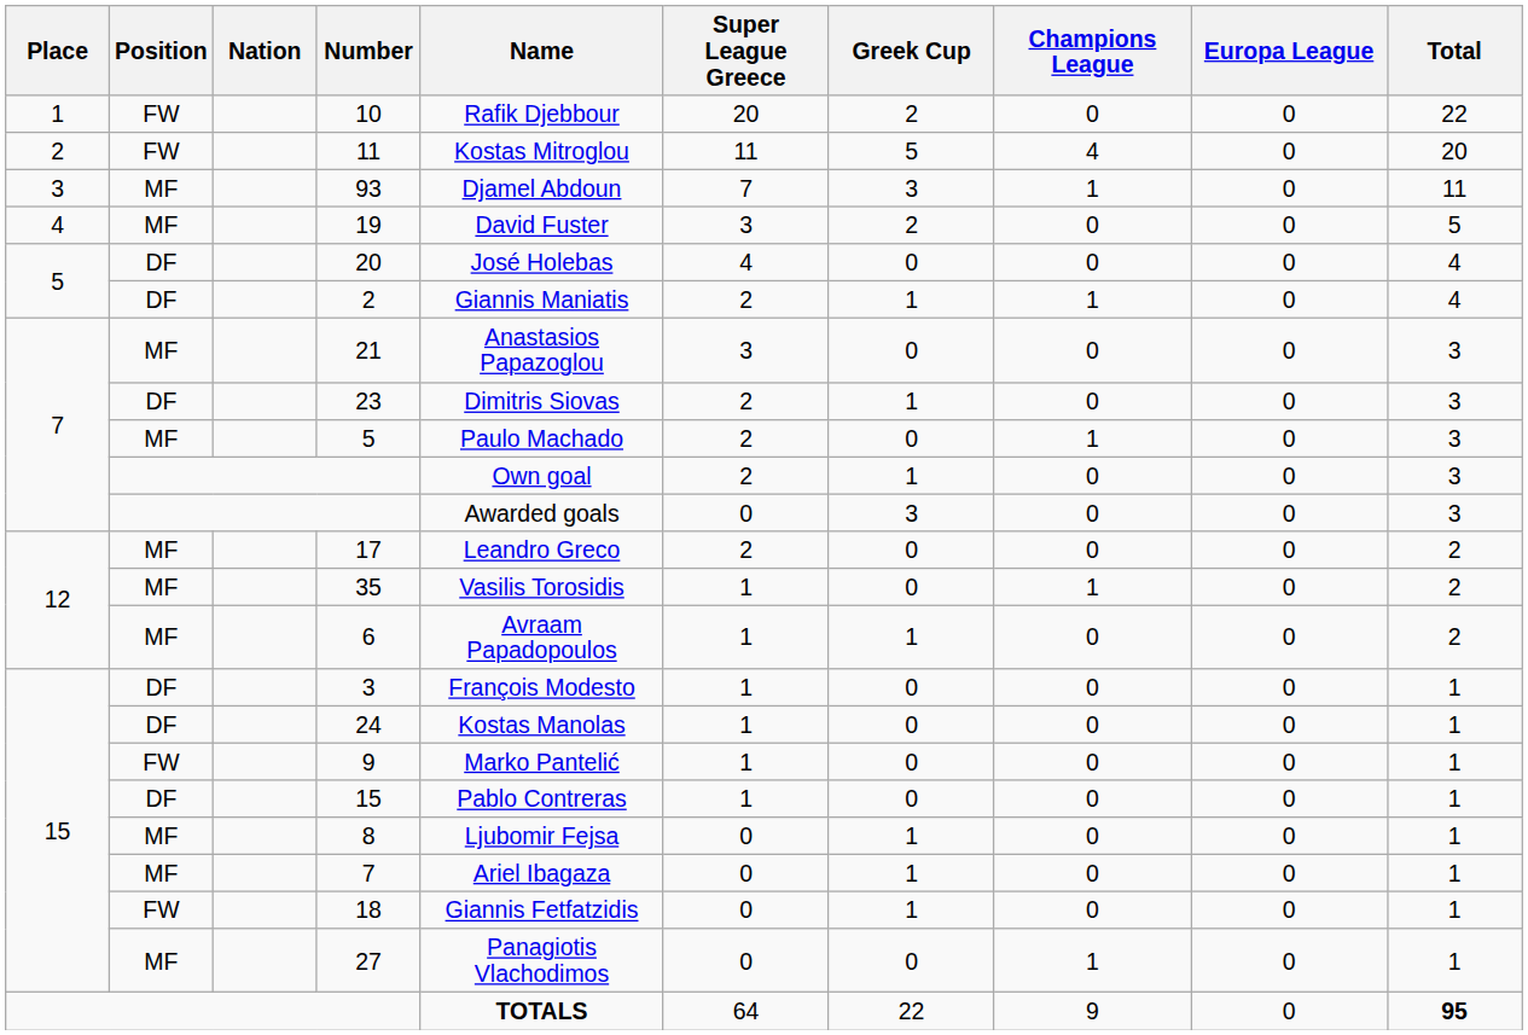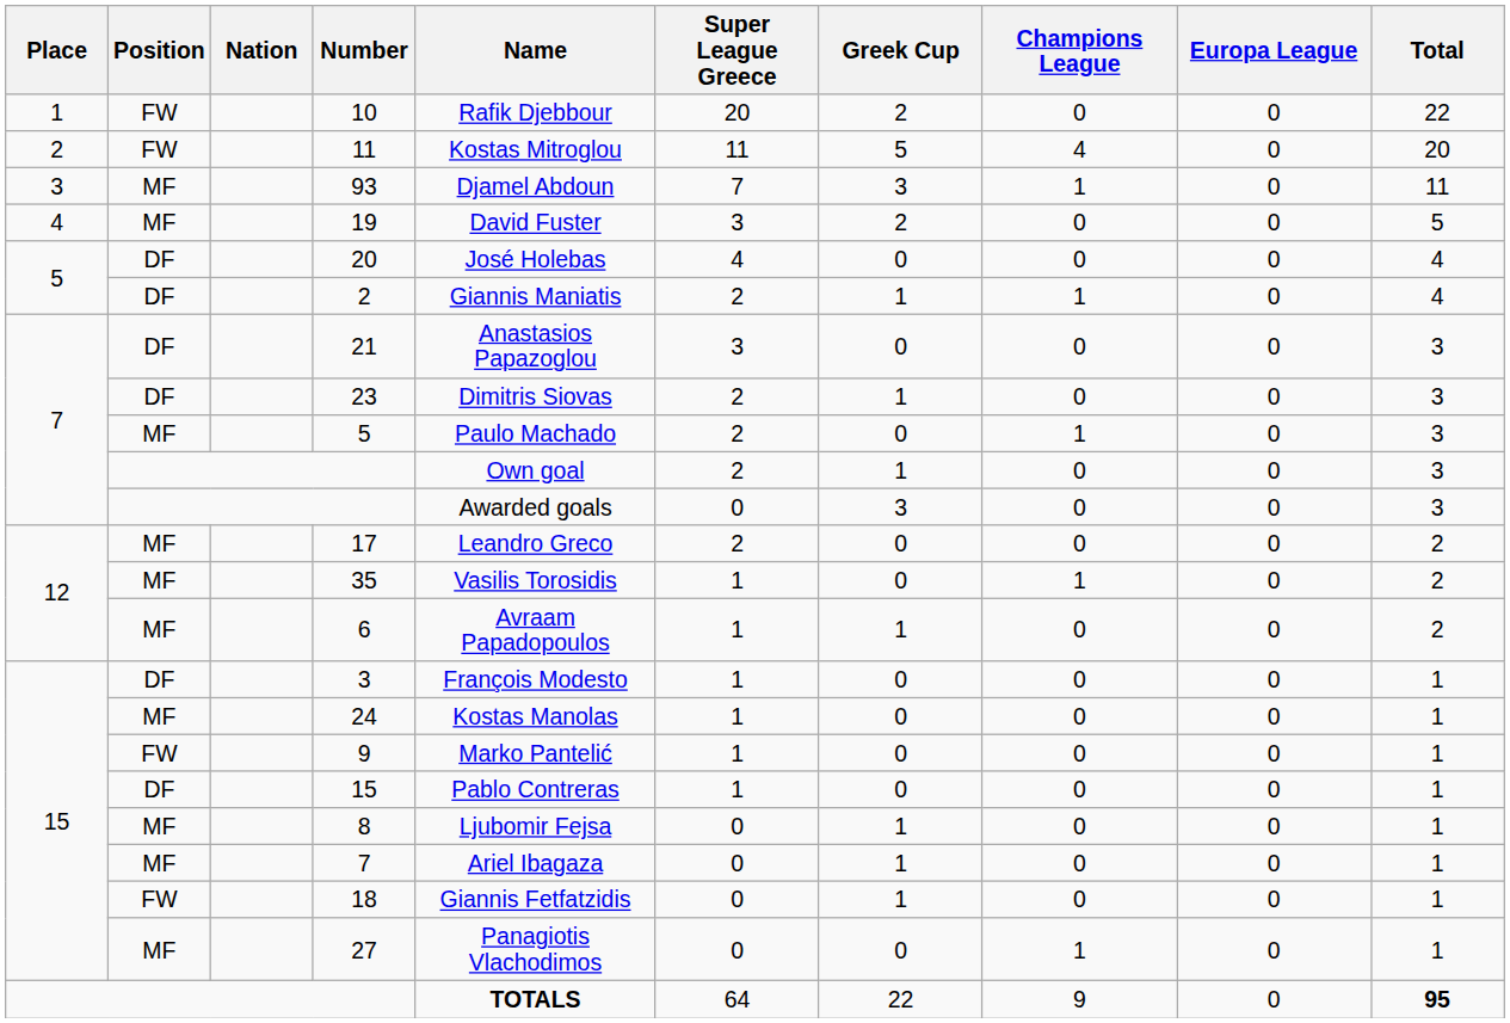21 | Position: MF -> DF
24 | Position: DF -> MF
